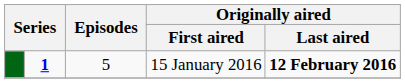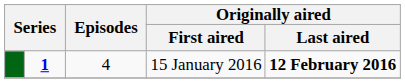15 January 2016 | Episodes: 5 -> 4
